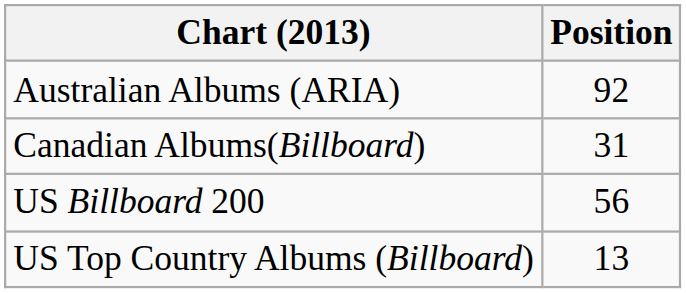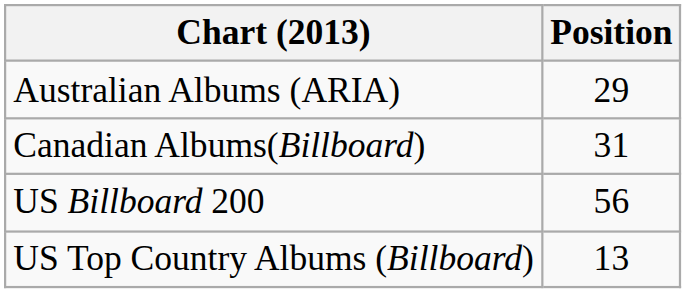Australian Albums (ARIA) | Position: 92 -> 29
